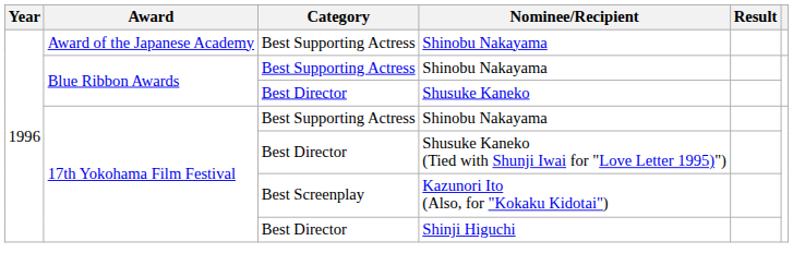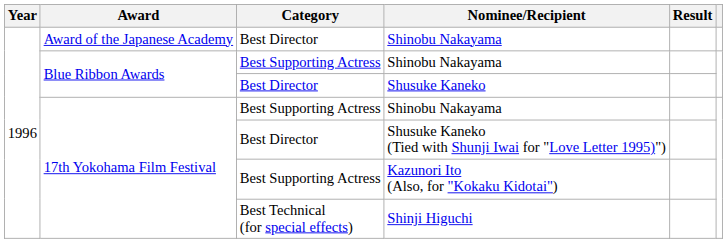Award of the Japanese Academy / Shinobu Nakayama | Category: Best Supporting Actress -> Best Director
Kazunori Ito (Also, for "Kokaku Kidotai") | Category: Best Screenplay -> Best Supporting Actress
Shinji Higuchi | Category: Best Director -> Best Technical (for special effects)
